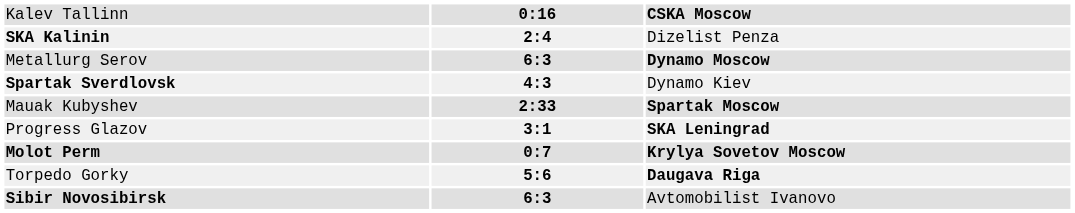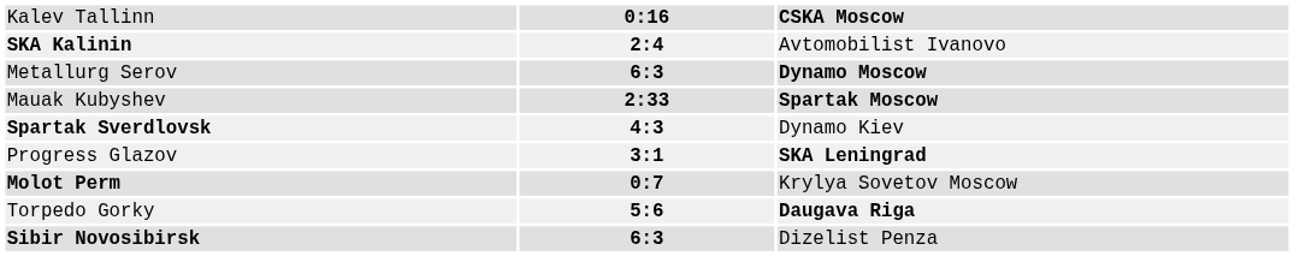SKA Kalinin | column 3: Dizelist Penza -> Avtomobilist Ivanovo
rows swapped: Spartak Sverdlovsk <-> Mauak Kubyshev
Molot Perm | column 3: bold -> normal
Sibir Novosibirsk | column 3: Avtomobilist Ivanovo -> Dizelist Penza
